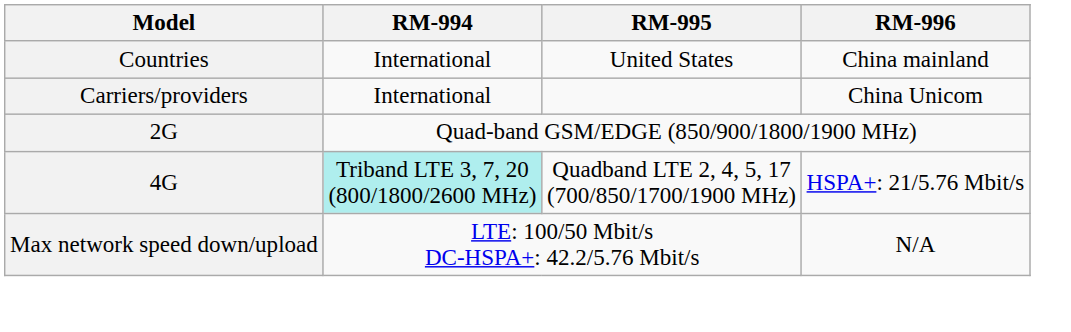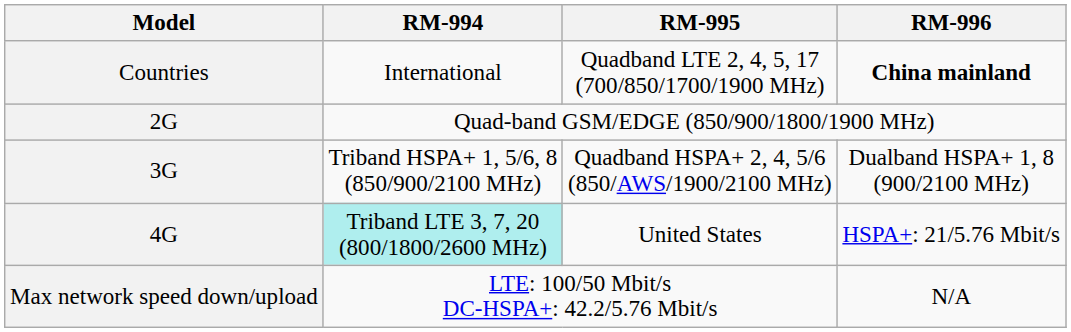Countries | RM-995: United States -> Quadband LTE 2, 4, 5, 17 (700/850/1700/1900 MHz)
Countries | RM-996: normal -> bold
- row: Carriers/providers | International | China Unicom
+ row: 3G | Triband HSPA+ 1, 5/6, 8 (850/900/2100 MHz) | Quadband HSPA+ 2, 4, 5/6 (850/AWS/1900/2100 MHz) | Dualband HSPA+ 1, 8 (900/2100 MHz)
4G | RM-995: Quadband LTE 2, 4, 5, 17 (700/850/1700/1900 MHz) -> United States
